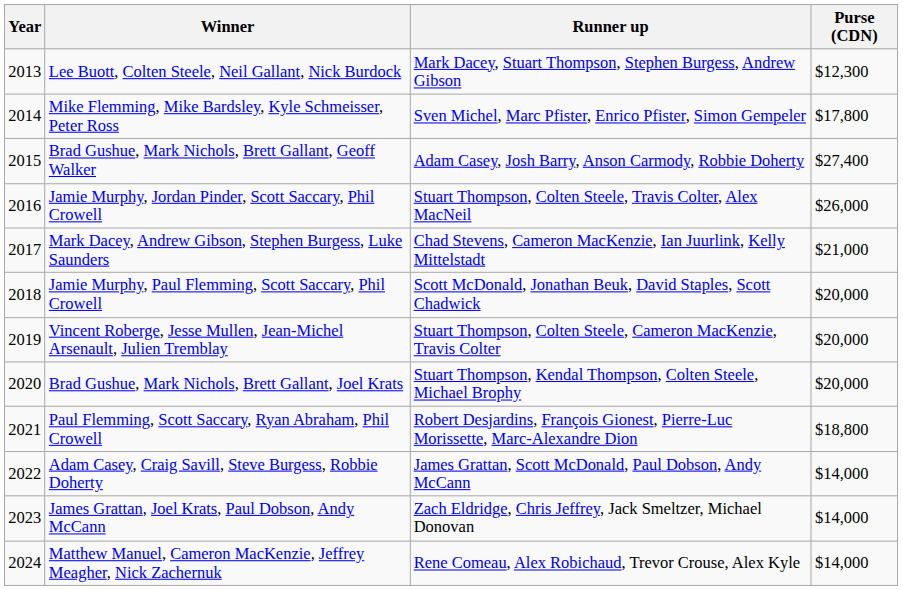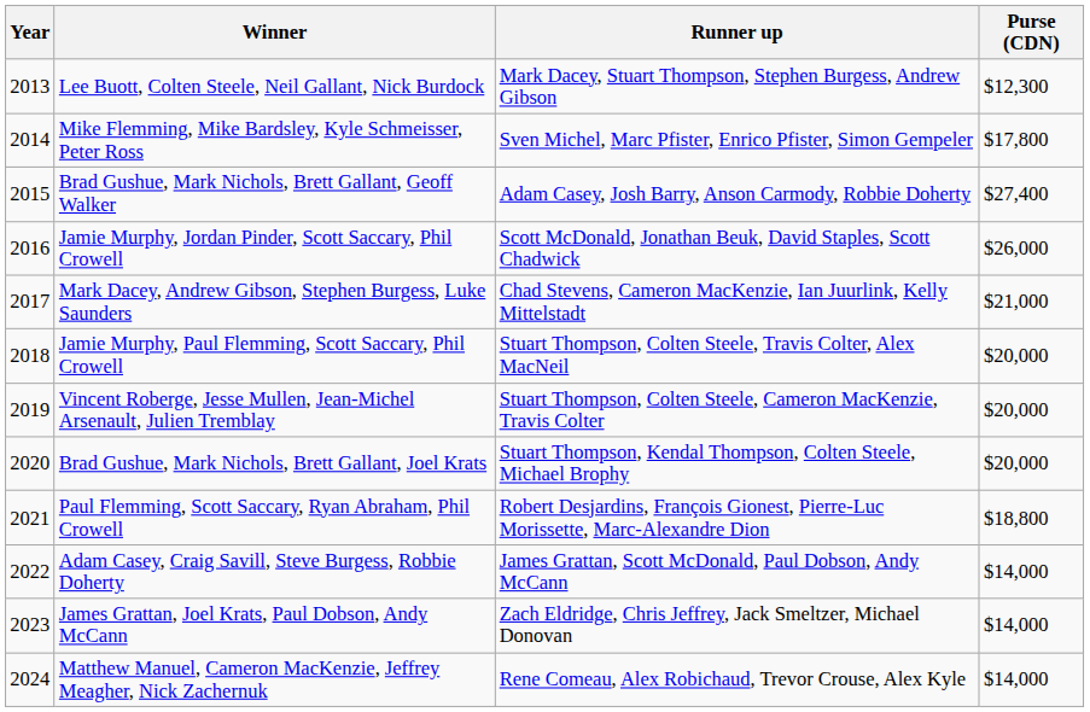Jamie Murphy, Jordan Pinder, Scott Saccary, Phil Crowell | Runner up: Stuart Thompson, Colten Steele, Travis Colter, Alex MacNeil -> Scott McDonald, Jonathan Beuk, David Staples, Scott Chadwick
Jamie Murphy, Paul Flemming, Scott Saccary, Phil Crowell | Runner up: Scott McDonald, Jonathan Beuk, David Staples, Scott Chadwick -> Stuart Thompson, Colten Steele, Travis Colter, Alex MacNeil
